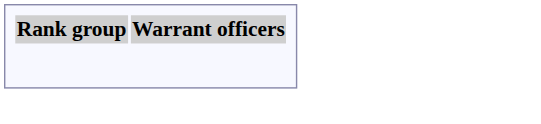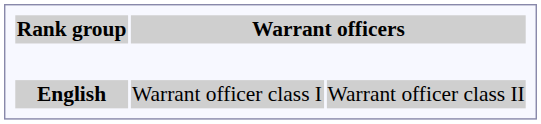+ row: English | Warrant officer class I | Warrant officer class II
